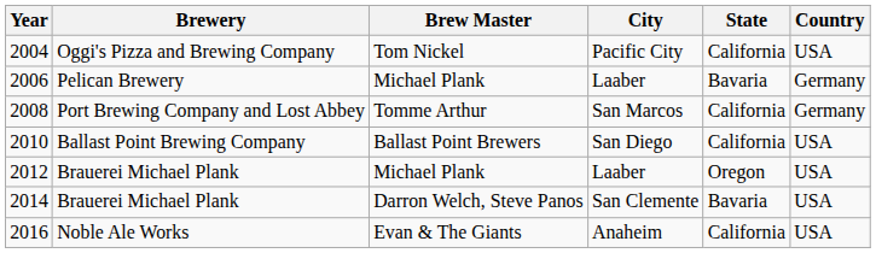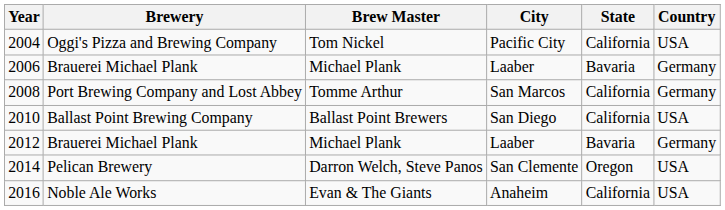2006 | Brewery: Pelican Brewery -> Brauerei Michael Plank
2012 | State: Oregon -> Bavaria
2012 | Country: USA -> Germany
2014 | Brewery: Brauerei Michael Plank -> Pelican Brewery
2014 | State: Bavaria -> Oregon
